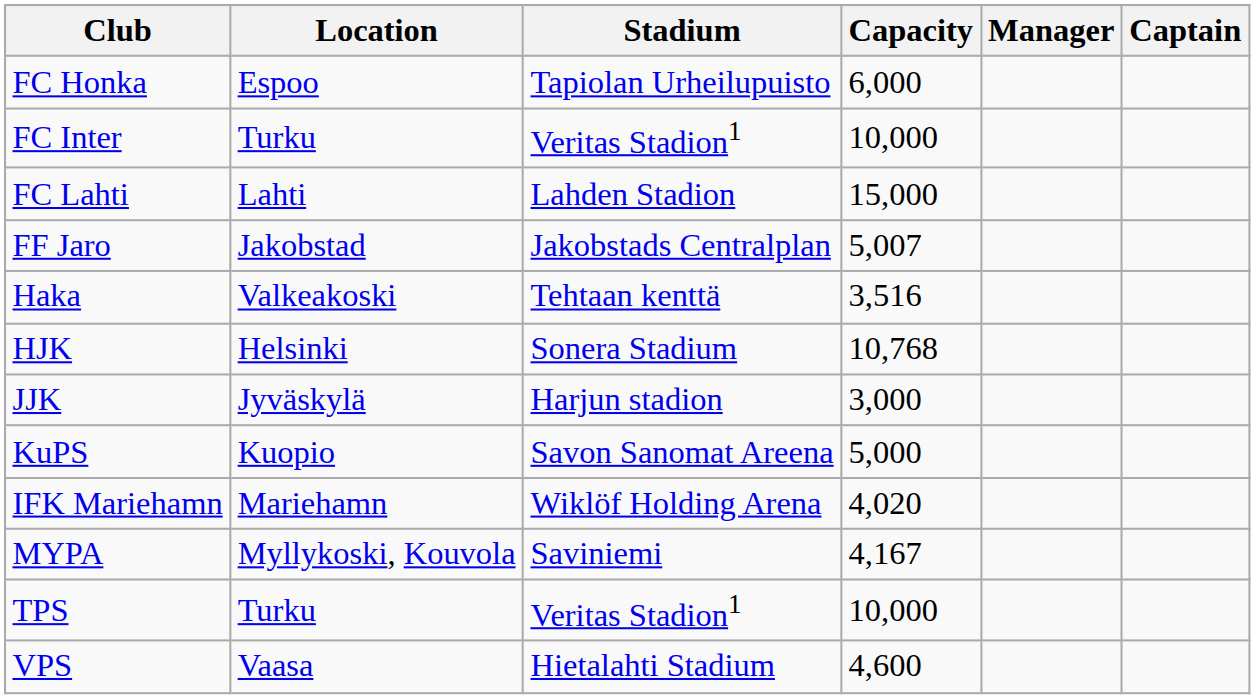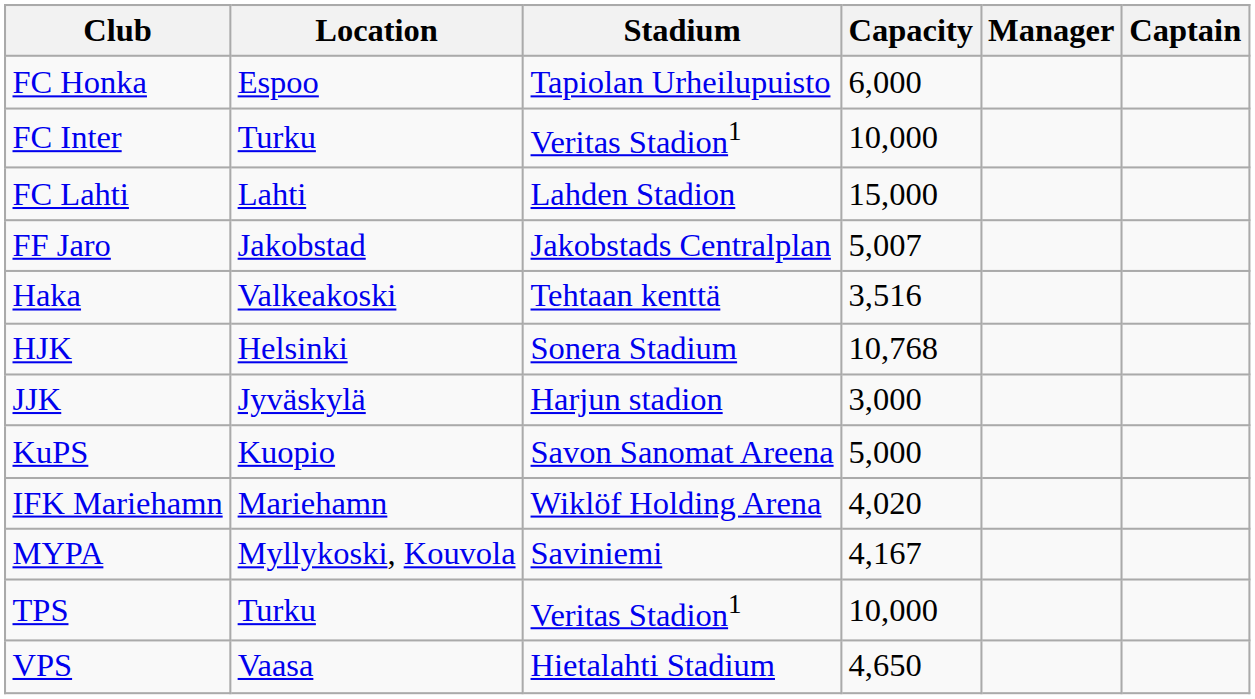VPS | Capacity: 4,600 -> 4,650
